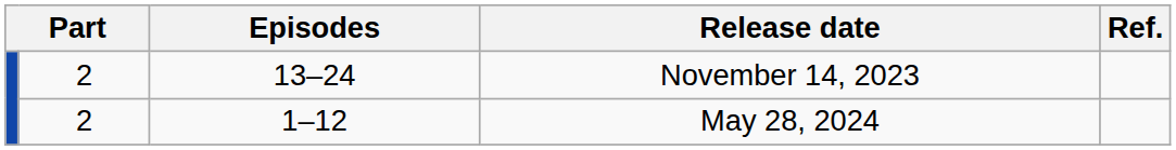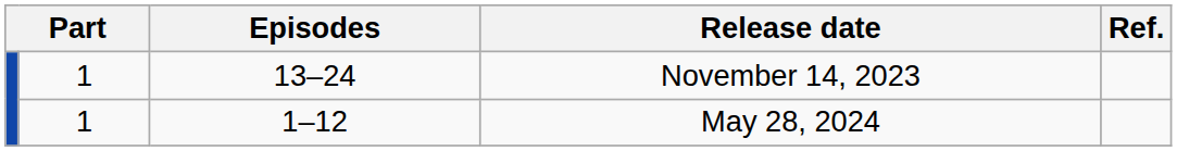November 14, 2023 | column 2: 2 -> 1
May 28, 2024 | column 2: 2 -> 1
